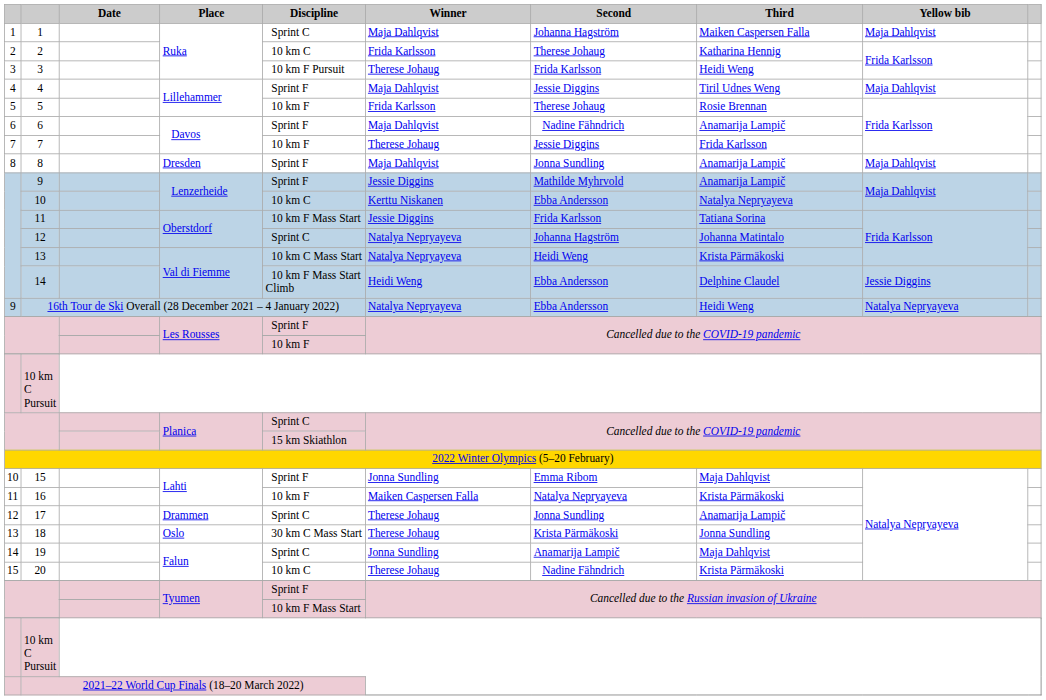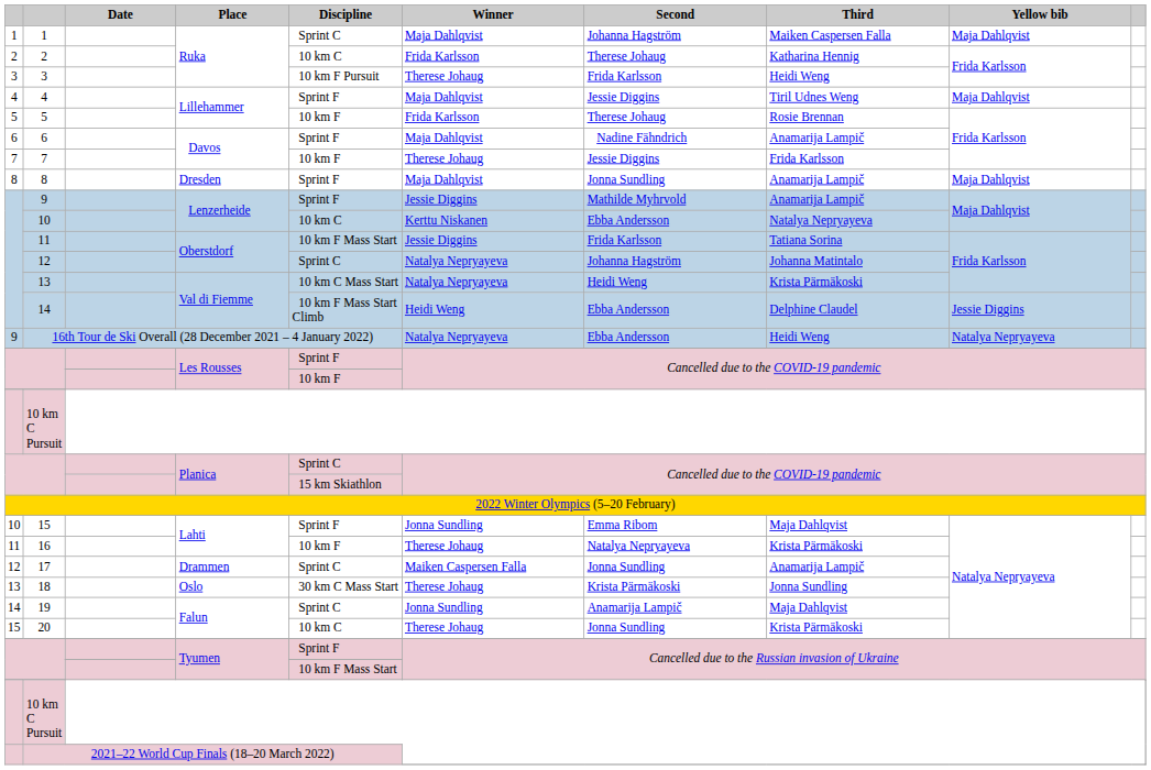16 | Winner: Maiken Caspersen Falla -> Therese Johaug
17 | Winner: Therese Johaug -> Maiken Caspersen Falla
20 | Second: Nadine Fähndrich -> Jonna Sundling
